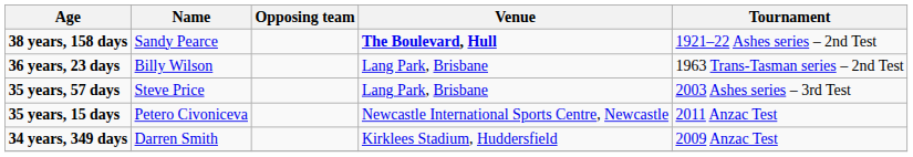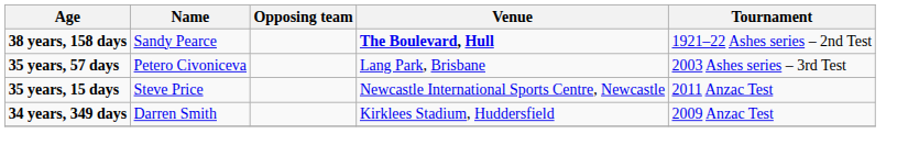- row: 36 years, 23 days | Billy Wilson | Lang Park, Brisbane | 1963 Trans-Tasman series – 2nd Test
35 years, 57 days | Name: Steve Price -> Petero Civoniceva
35 years, 15 days | Name: Petero Civoniceva -> Steve Price
